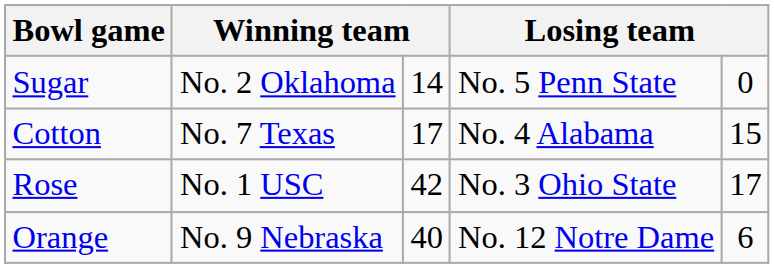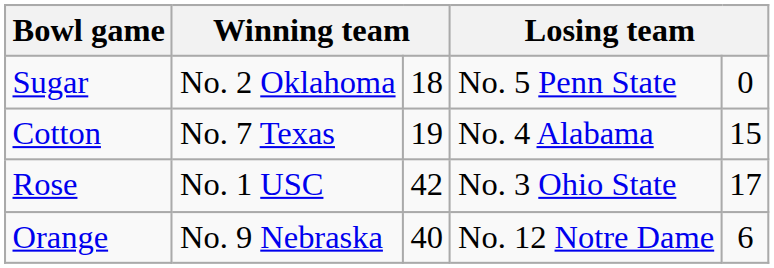Sugar | column 3: 14 -> 18
Cotton | column 3: 17 -> 19
